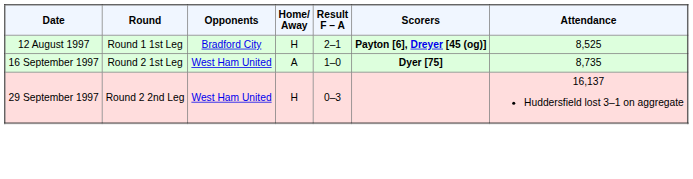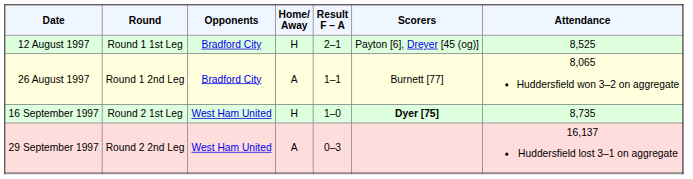12 August 1997 | Scorers: bold -> normal
+ row: 26 August 1997 | Round 1 2nd Leg | Bradford City | A | 1–1 | Burnett [77] | 8,065 Huddersfield won 3–2 on aggregate
16 September 1997 | Home/ Away: A -> H
29 September 1997 | Home/ Away: H -> A
